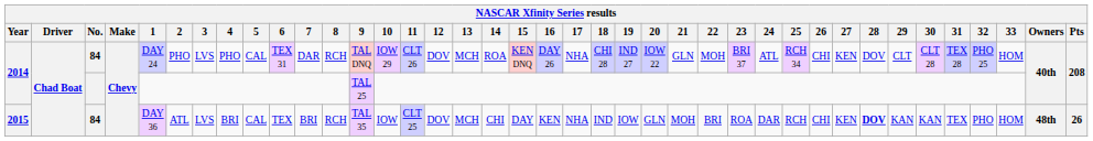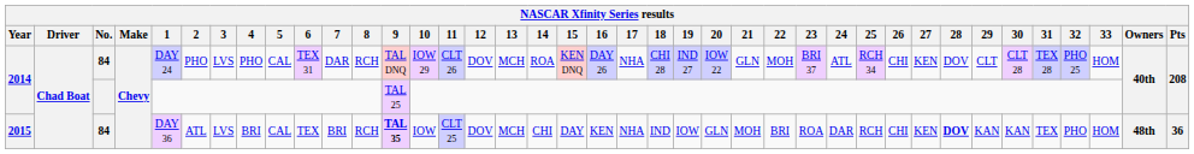2015 | 9: normal -> bold
2015 | Pts: 26 -> 36
